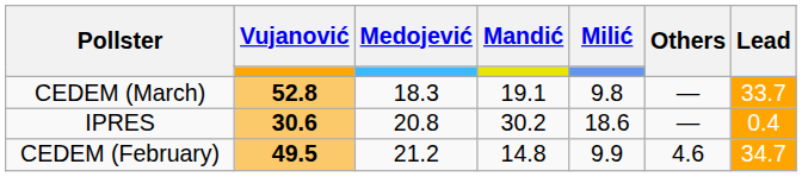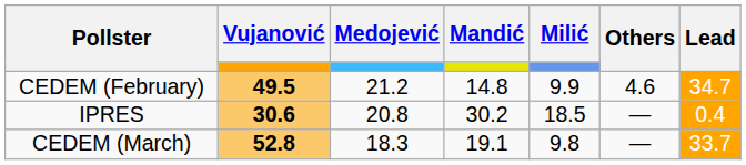rows swapped: CEDEM (March) <-> CEDEM (February)
IPRES | Milić: 18.6 -> 18.5
